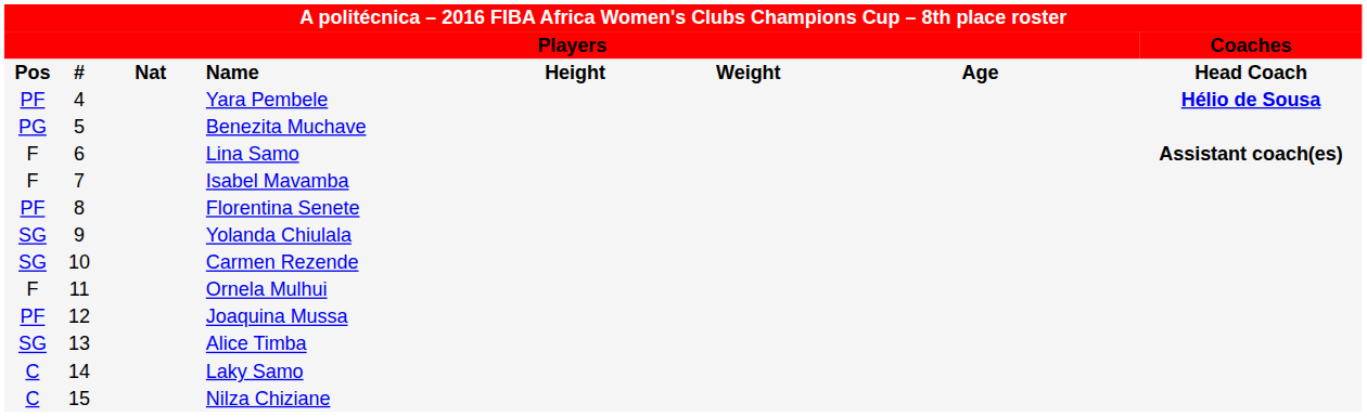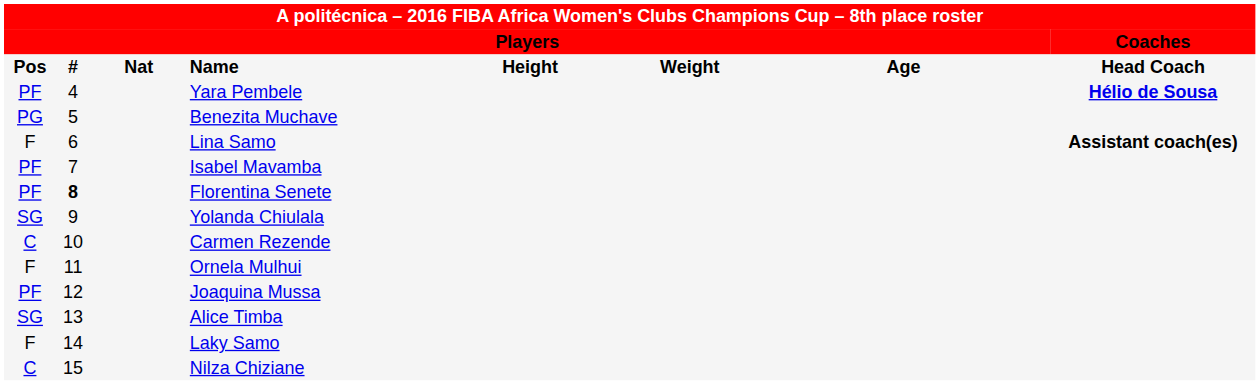Isabel Mavamba | column 1: F -> PF
Florentina Senete | column 2: normal -> bold
Carmen Rezende | column 1: SG -> C
Laky Samo | column 1: C -> F
